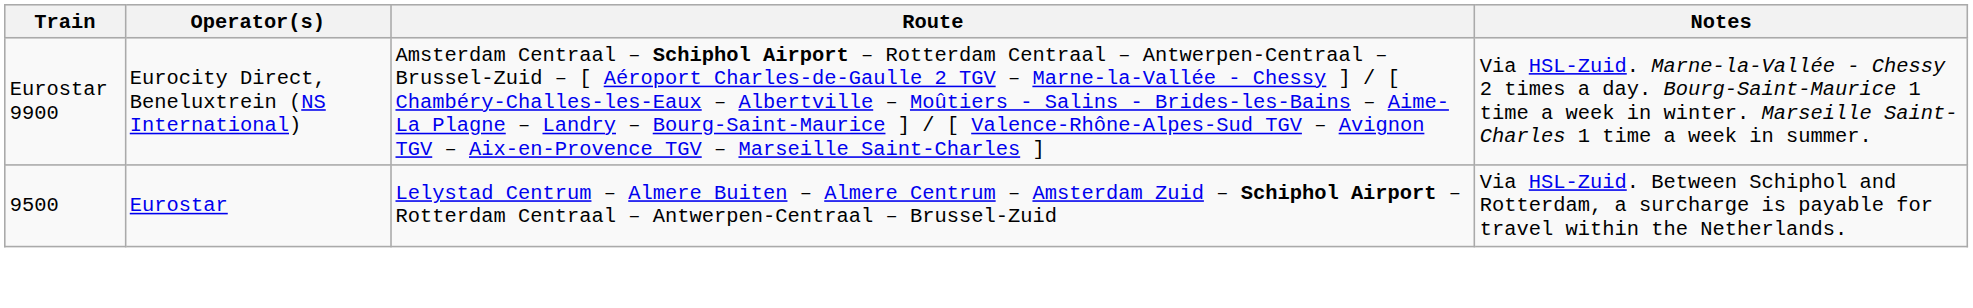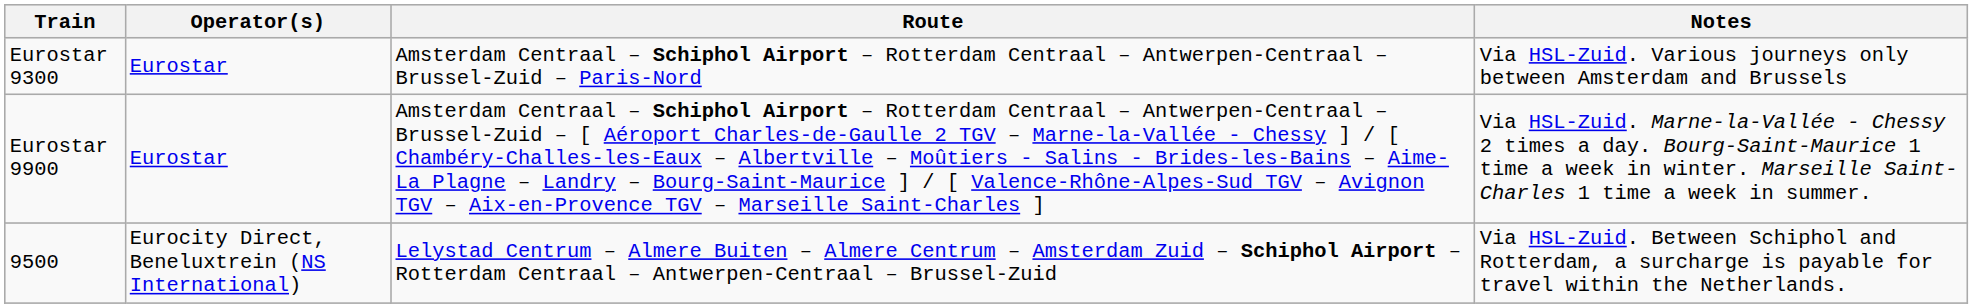+ row: Eurostar 9300 | Eurostar | Amsterdam Centraal – Schiphol Airport – Rotterdam Centraal – Antwerpen-Centraal – Brussel-Zuid – Paris-Nord | Via HSL-Zuid. Various journeys only between Amsterdam and Brussels
Eurostar 9900 | Operator(s): Eurocity Direct, Beneluxtrein (NS International) -> Eurostar
9500 | Operator(s): Eurostar -> Eurocity Direct, Beneluxtrein (NS International)
